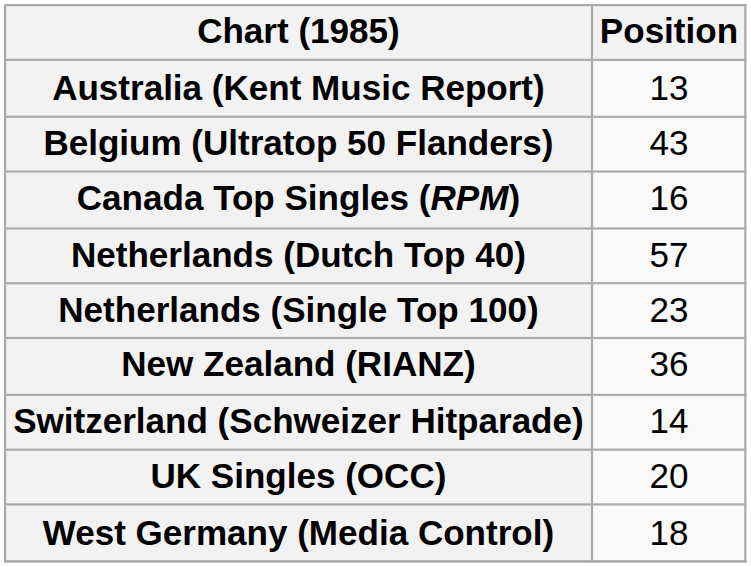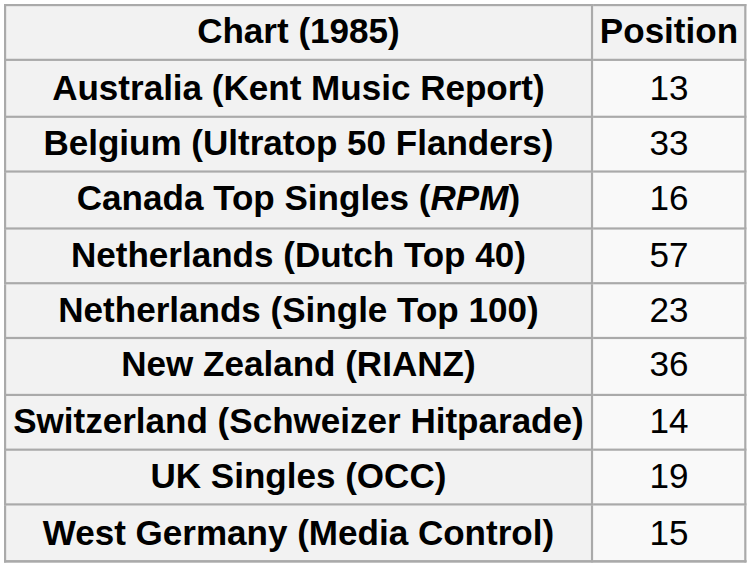Belgium (Ultratop 50 Flanders) | Position: 43 -> 33
UK Singles (OCC) | Position: 20 -> 19
West Germany (Media Control) | Position: 18 -> 15
